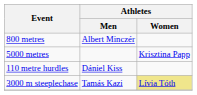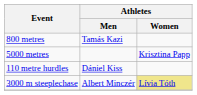800 metres | Athletes / Men: Albert Minczér -> Tamás Kazi
3000 m steeplechase | Athletes / Men: Tamás Kazi -> Albert Minczér
